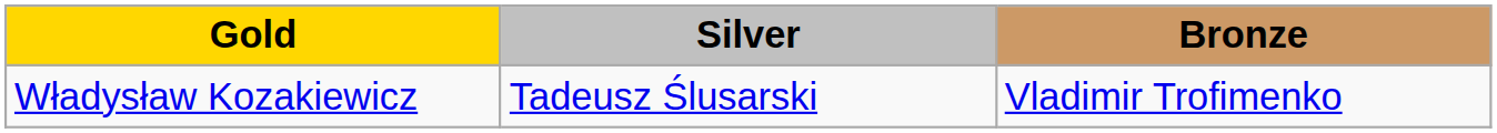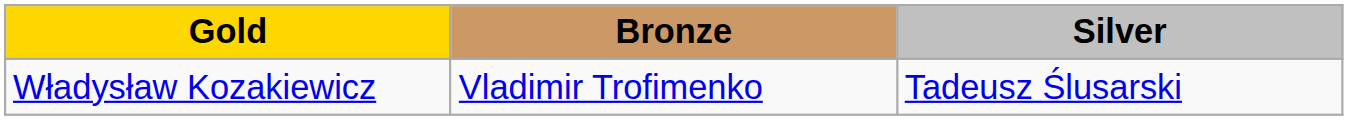columns swapped: Silver <-> Bronze
